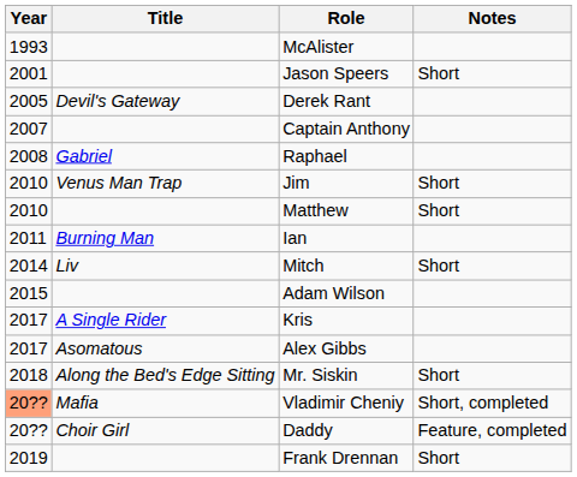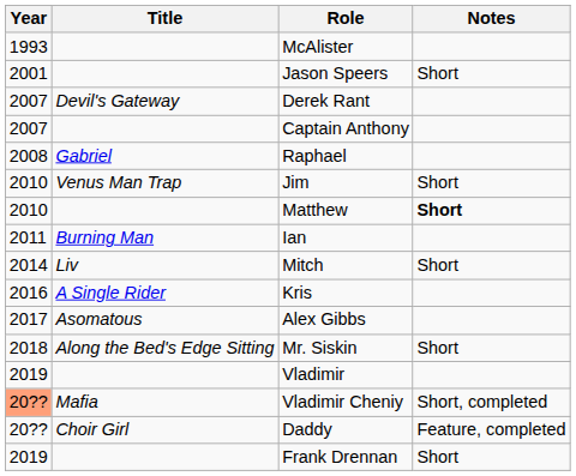Derek Rant | Year: 2005 -> 2007
Matthew | Notes: normal -> bold
- row: 2015 | Adam Wilson
Kris | Year: 2017 -> 2016
+ row: 2019 | Vladimir
